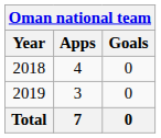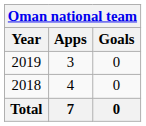rows swapped: 2018 <-> 2019
